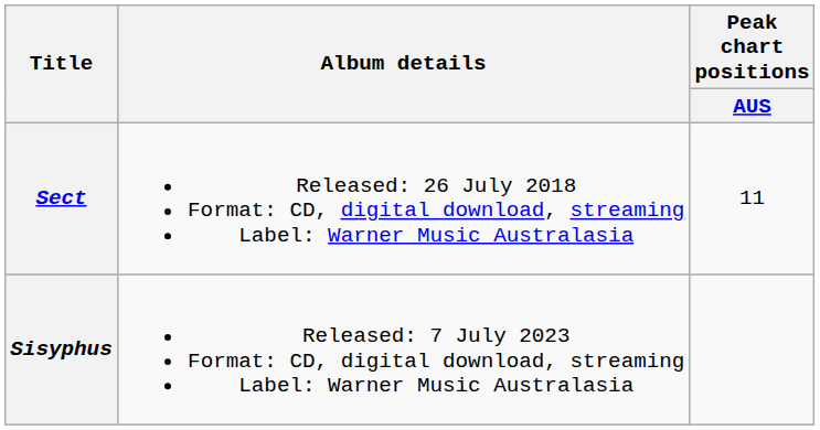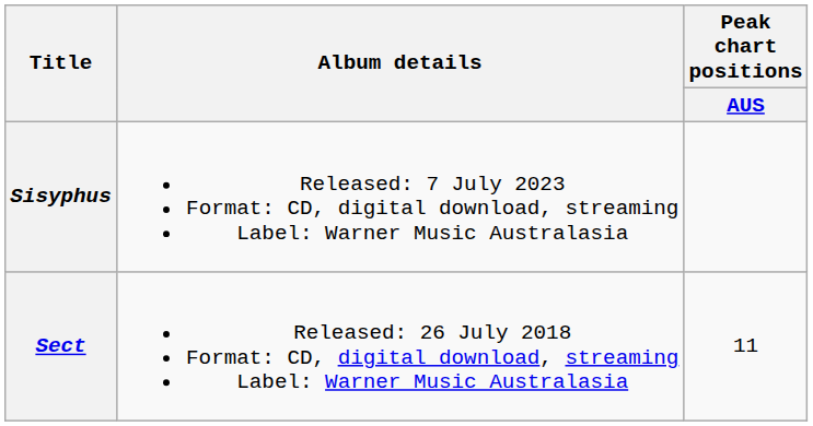rows swapped: Sect <-> Sisyphus
